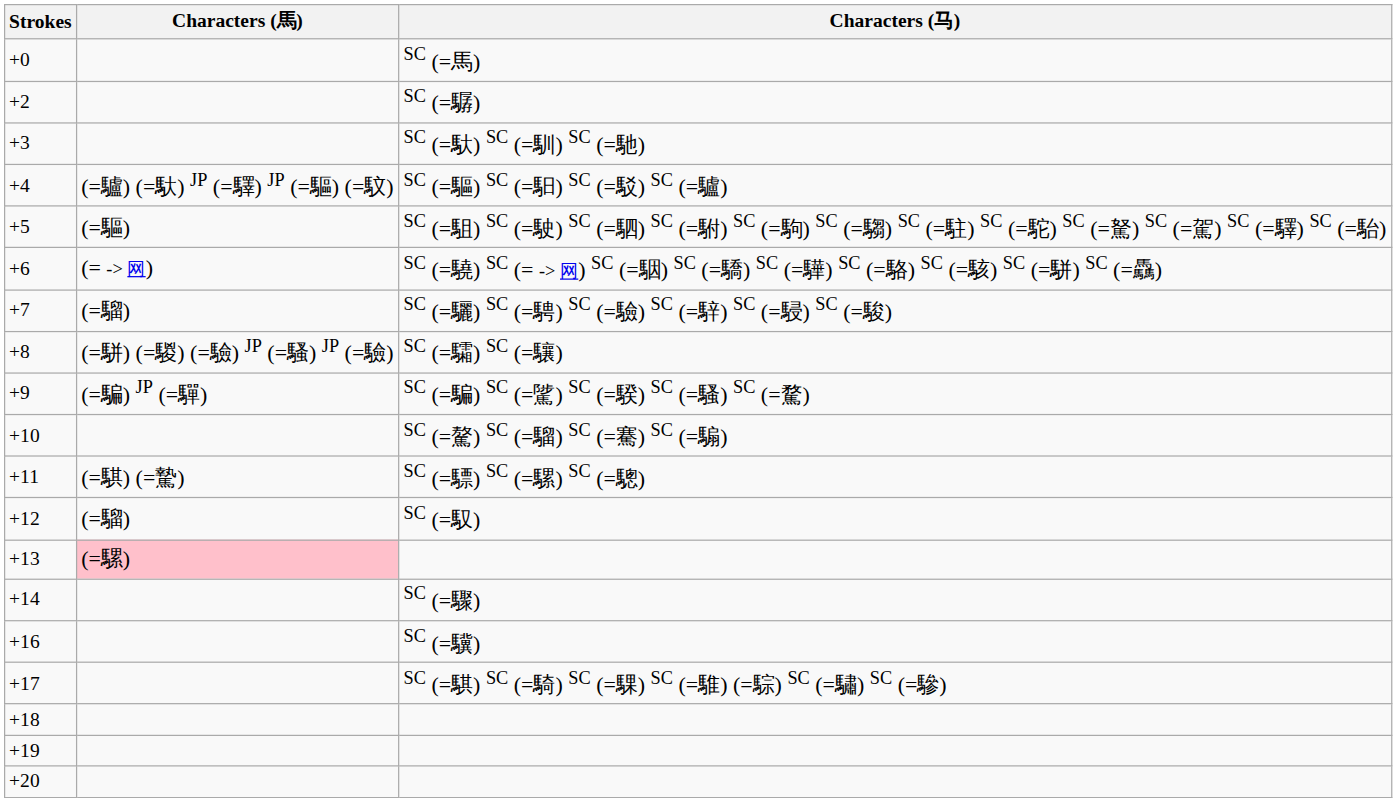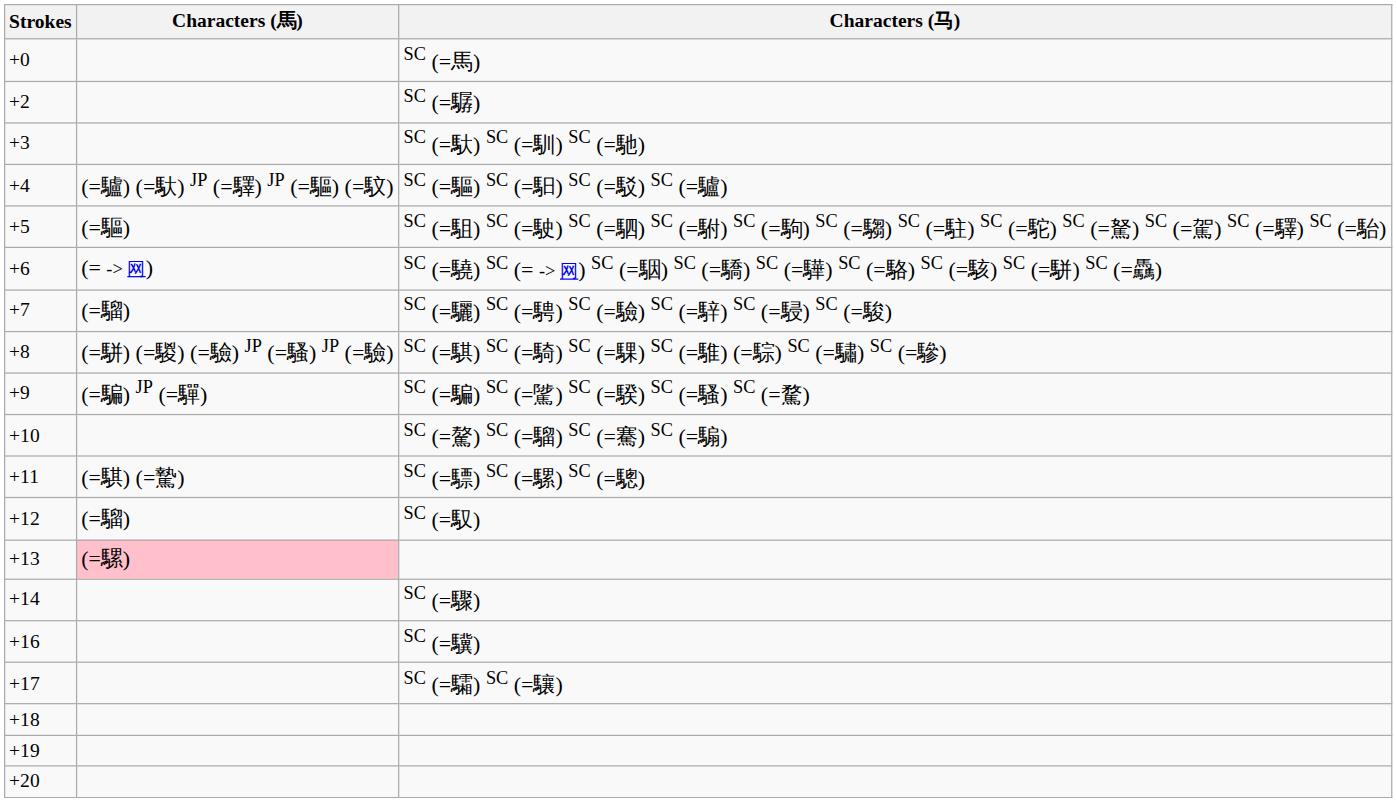+8 | Characters (马): SC (=驦) SC (=驤) -> SC (=騏) SC (=騎) SC (=騍) SC (=騅) (=騌) SC (=驌) SC (=驂)
+17 | Characters (马): SC (=騏) SC (=騎) SC (=騍) SC (=騅) (=騌) SC (=驌) SC (=驂) -> SC (=驦) SC (=驤)
